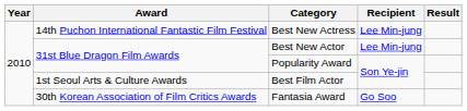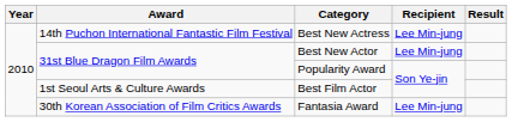Fantasia Award | Recipient: Go Soo -> Lee Min-jung
